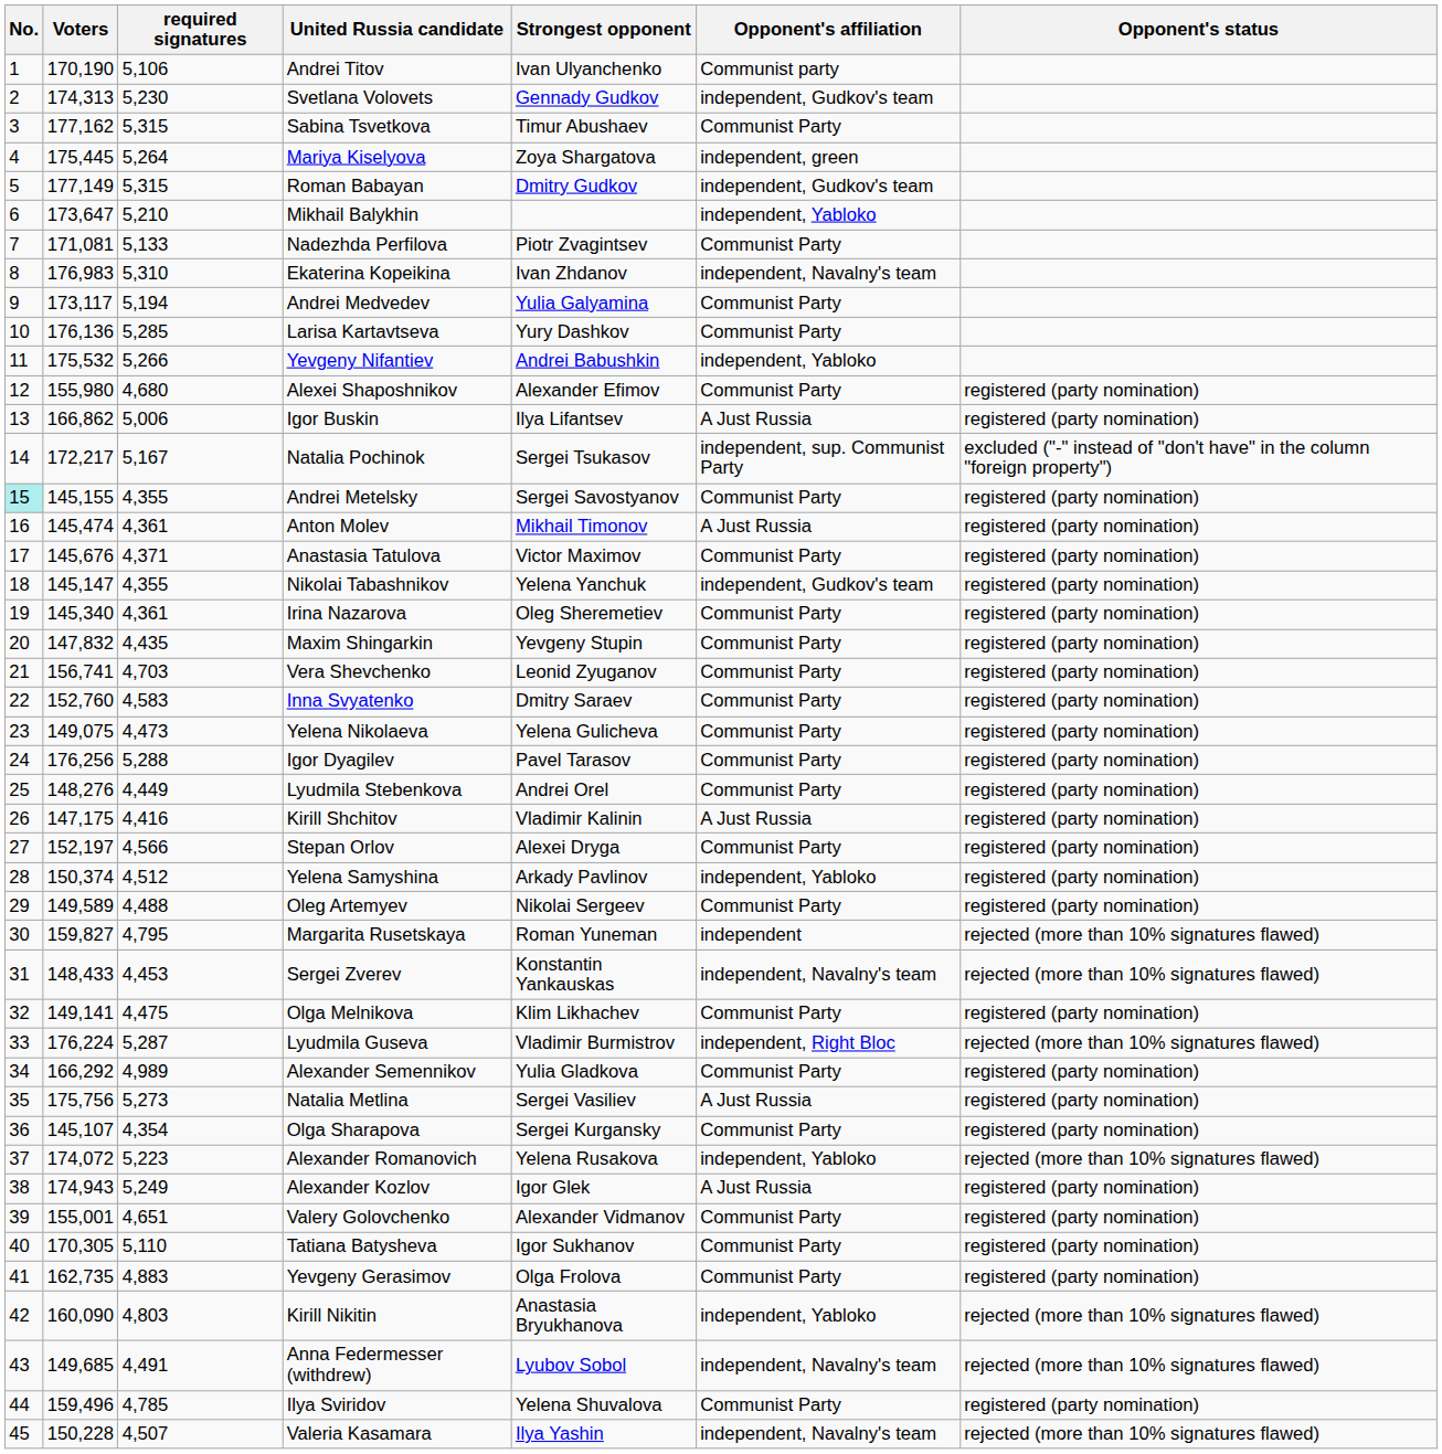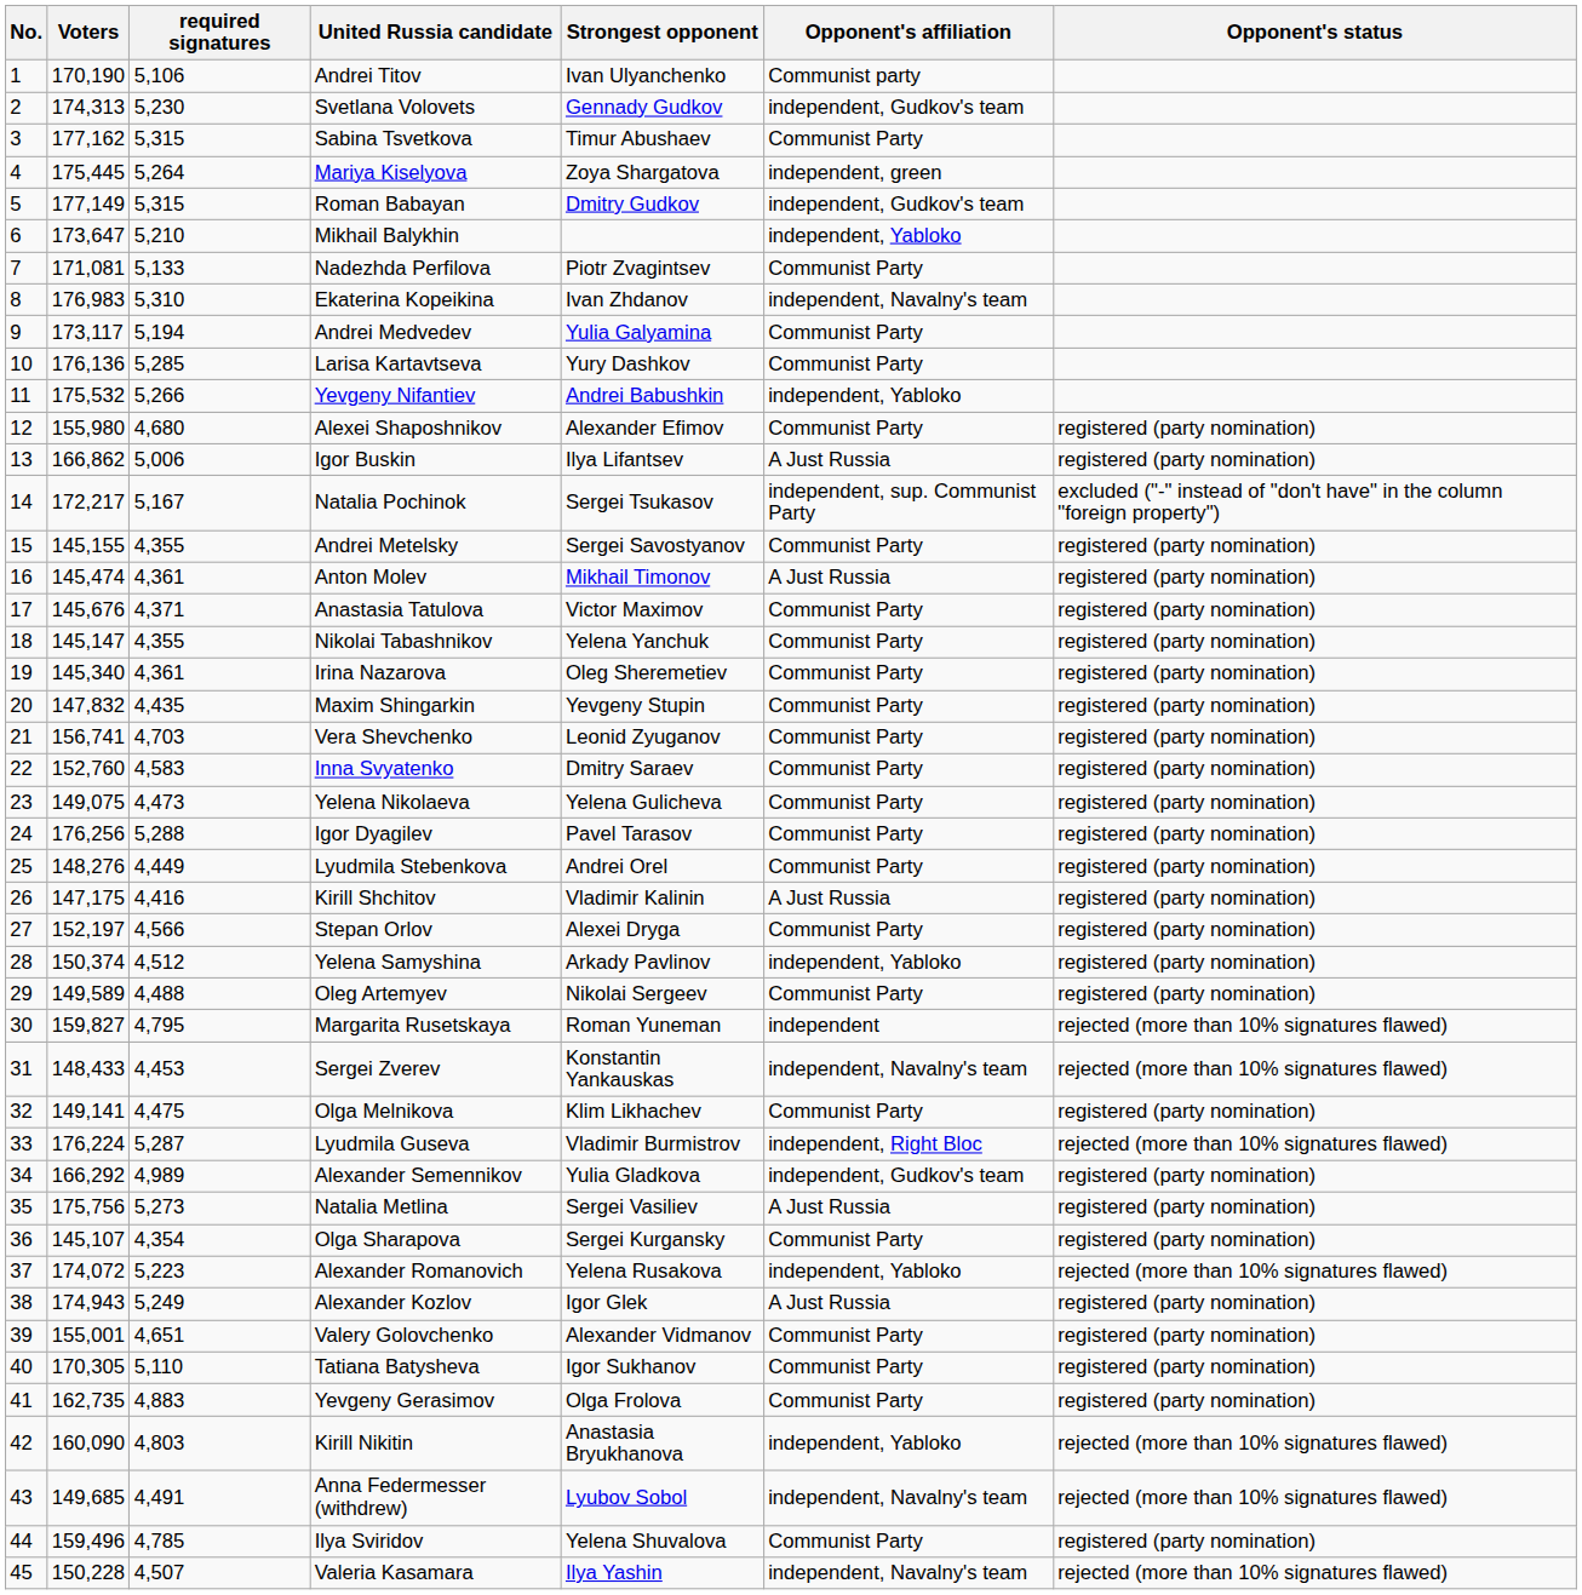Andrei Metelsky | No.: paleturquoise background -> no background
Nikolai Tabashnikov | Opponent's affiliation: independent, Gudkov's team -> Communist Party
Alexander Semennikov | Opponent's affiliation: Communist Party -> independent, Gudkov's team
